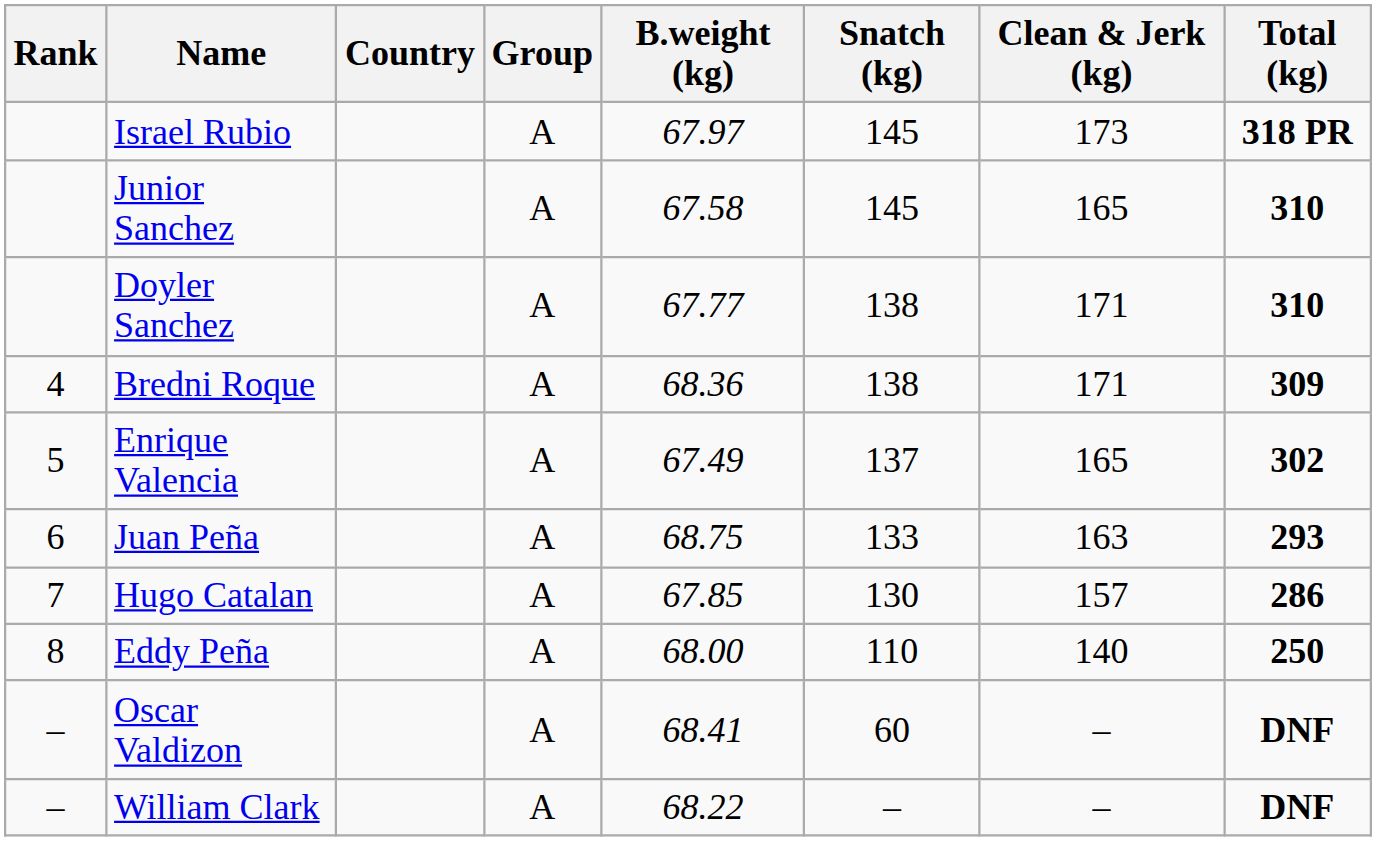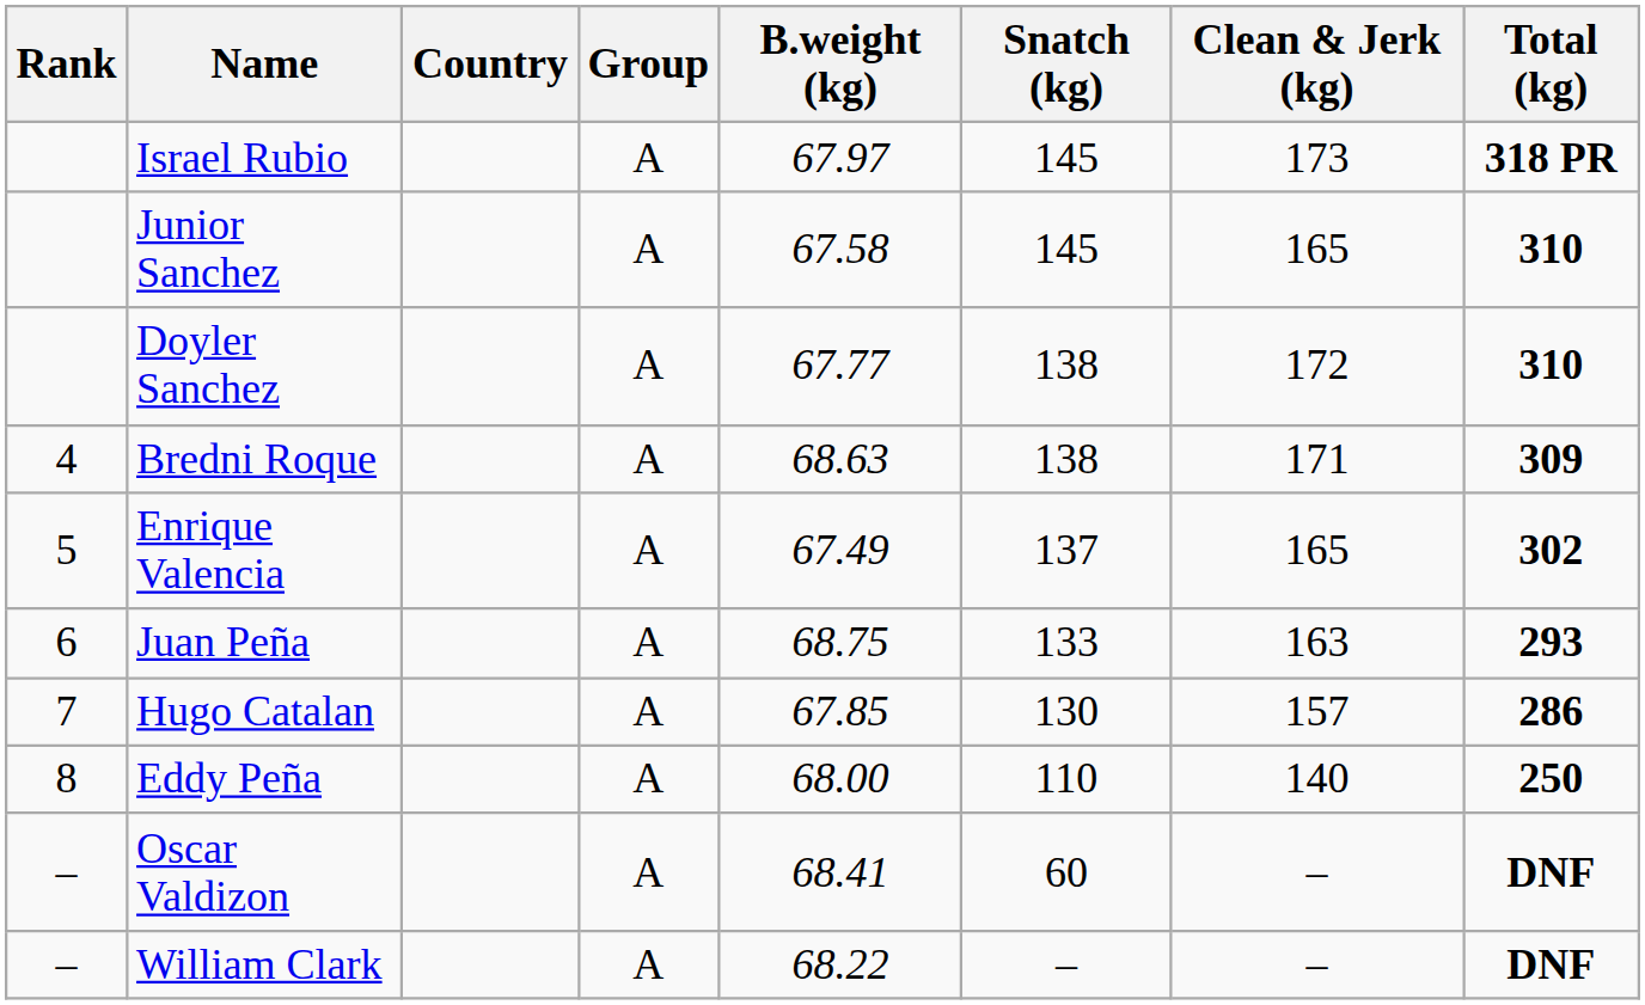Doyler Sanchez | Clean & Jerk (kg): 171 -> 172
Bredni Roque | B.weight (kg): 68.36 -> 68.63
